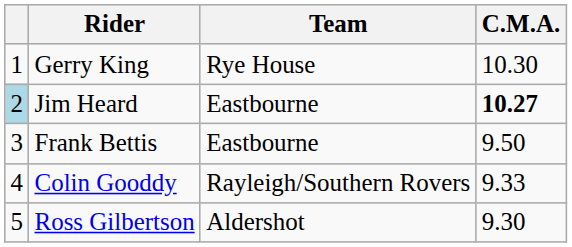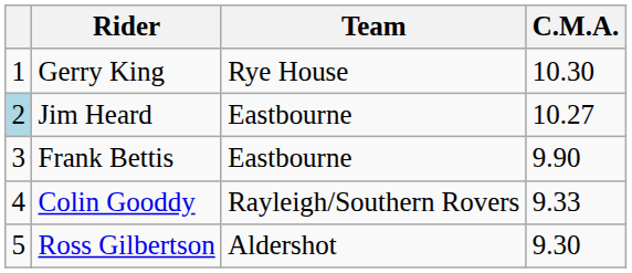Jim Heard | C.M.A.: bold -> normal
Frank Bettis | C.M.A.: 9.50 -> 9.90
